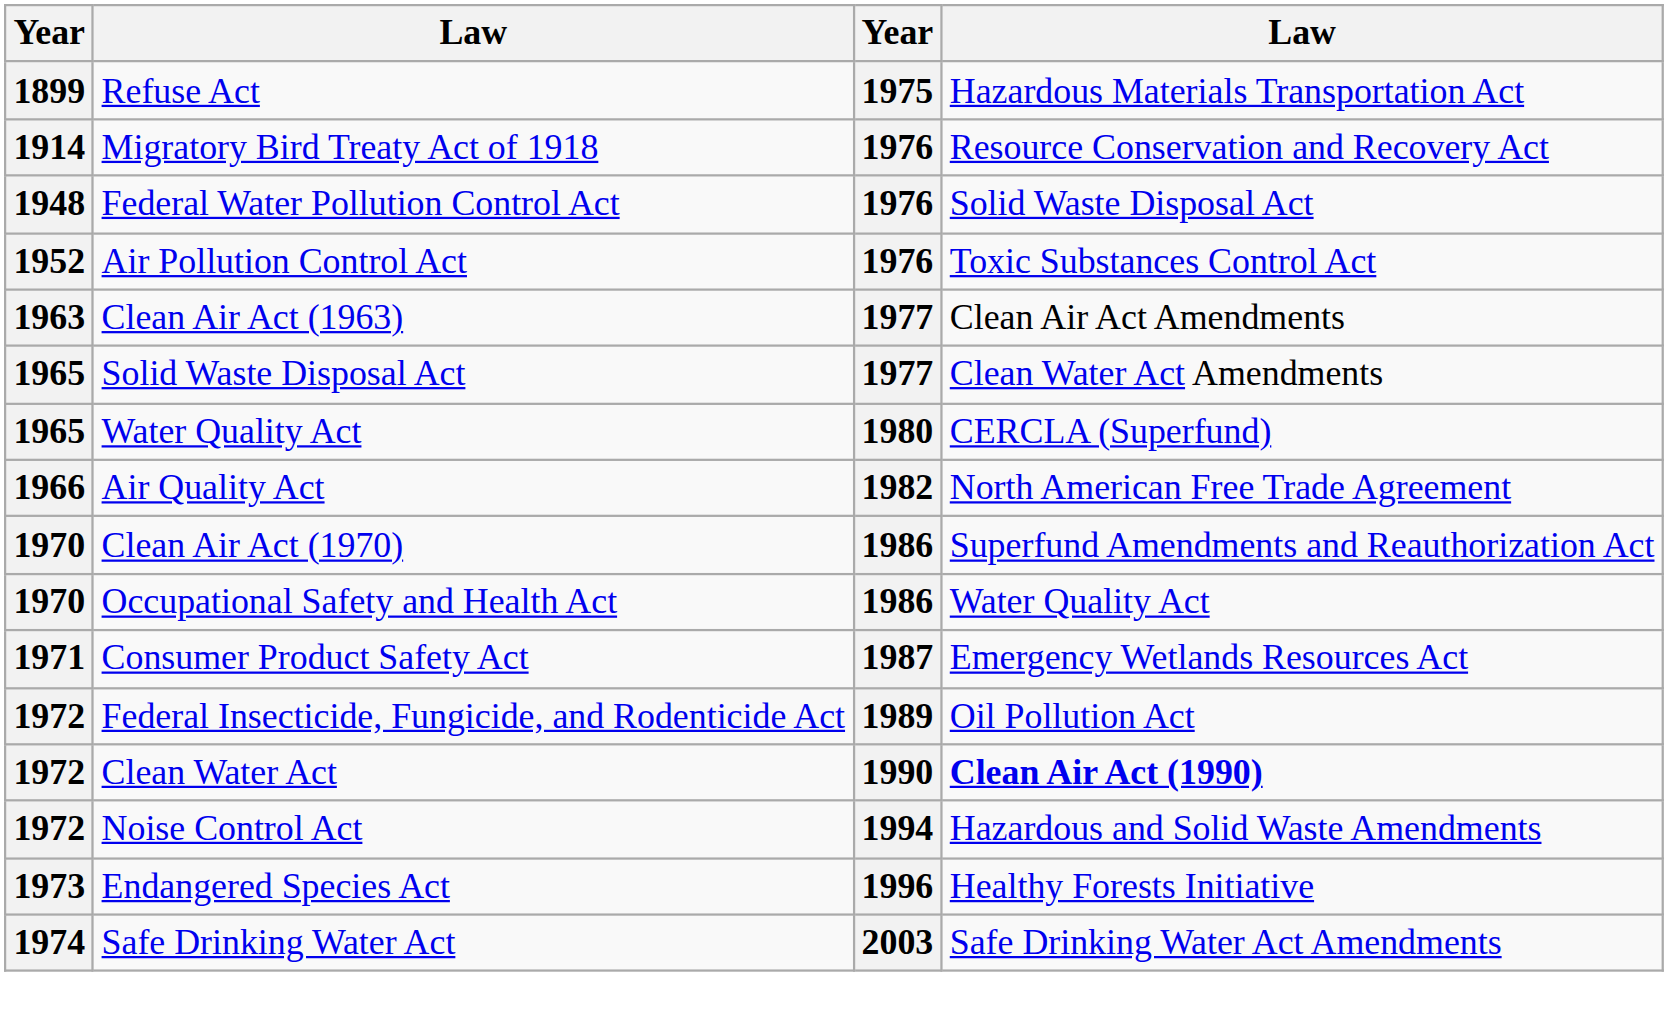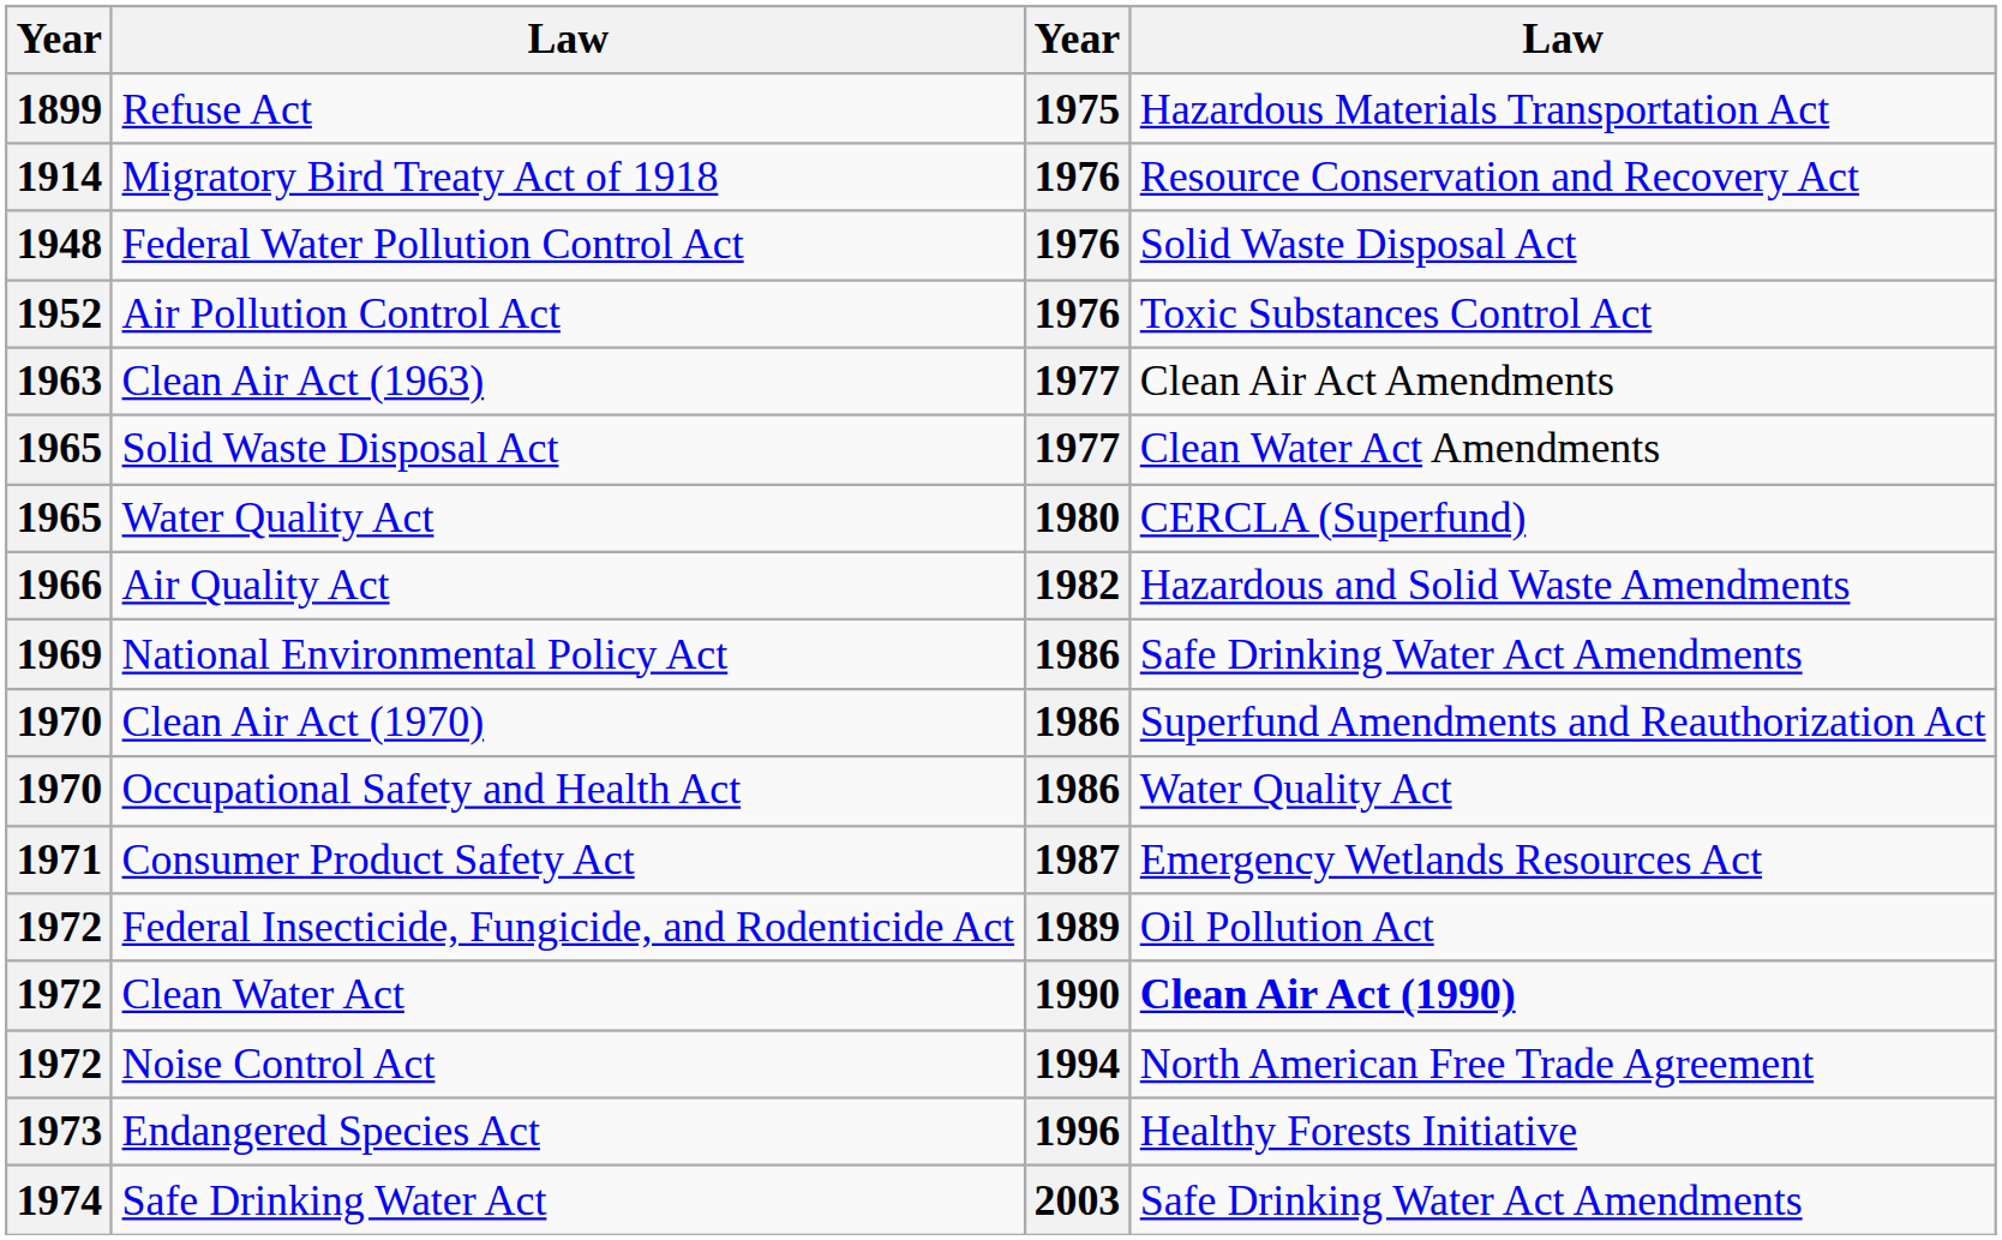Air Quality Act | column 4: North American Free Trade Agreement -> Hazardous and Solid Waste Amendments
+ row: 1969 | National Environmental Policy Act | 1986 | Safe Drinking Water Act Amendments
Noise Control Act | column 4: Hazardous and Solid Waste Amendments -> North American Free Trade Agreement
